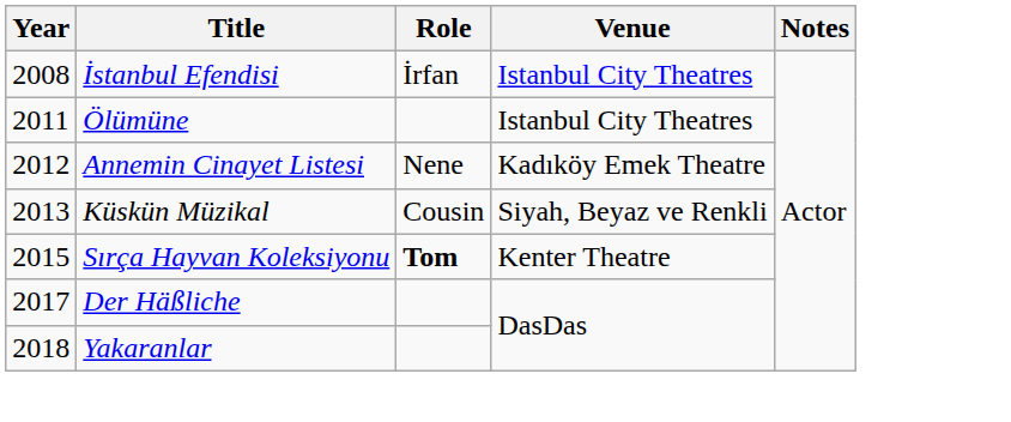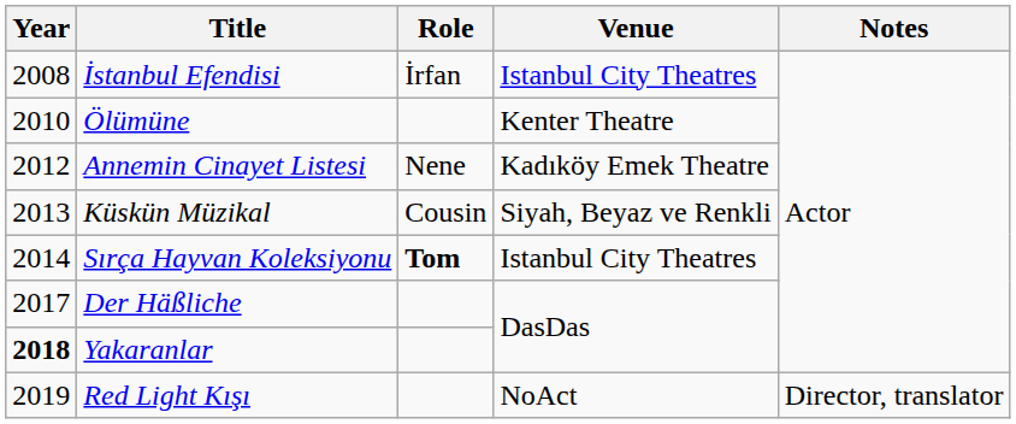Ölümüne | Year: 2011 -> 2010
Ölümüne | Venue: Istanbul City Theatres -> Kenter Theatre
Sırça Hayvan Koleksiyonu | Year: 2015 -> 2014
Sırça Hayvan Koleksiyonu | Venue: Kenter Theatre -> Istanbul City Theatres
Yakaranlar | Year: normal -> bold
+ row: 2019 | Red Light Kışı | NoAct | Director, translator
